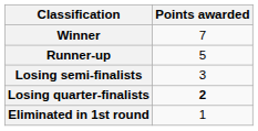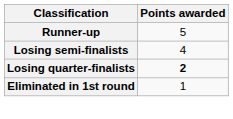- row: Winner | 7
Losing semi-finalists | Points awarded: 3 -> 4
